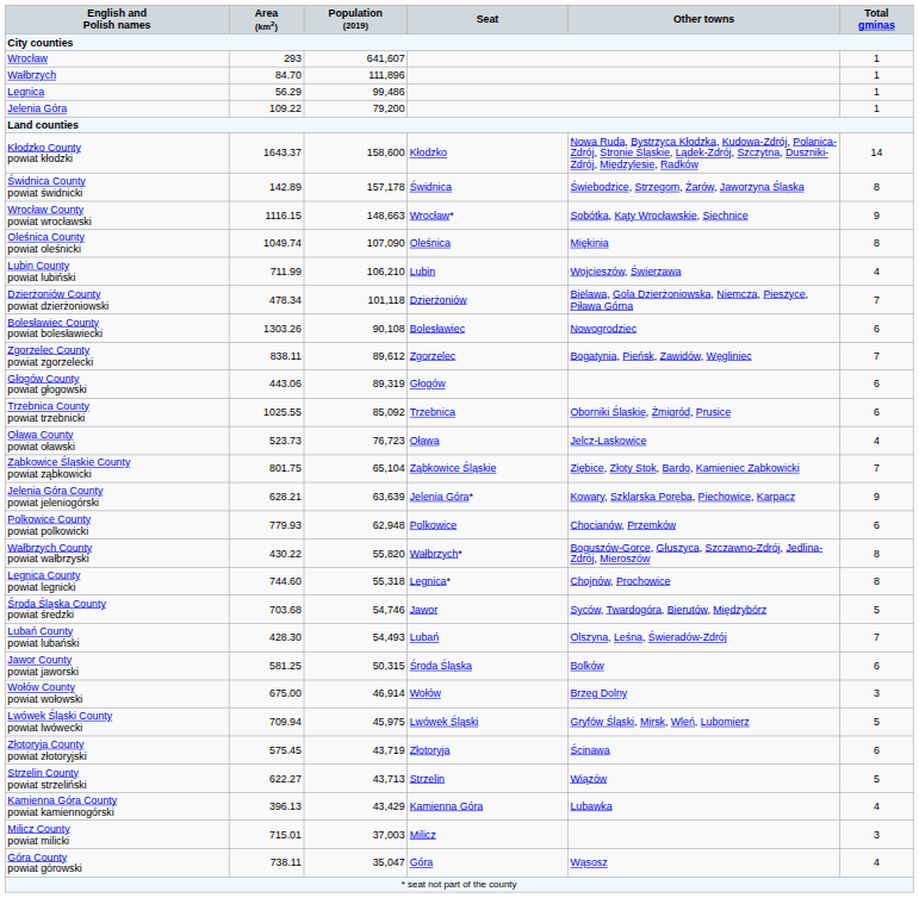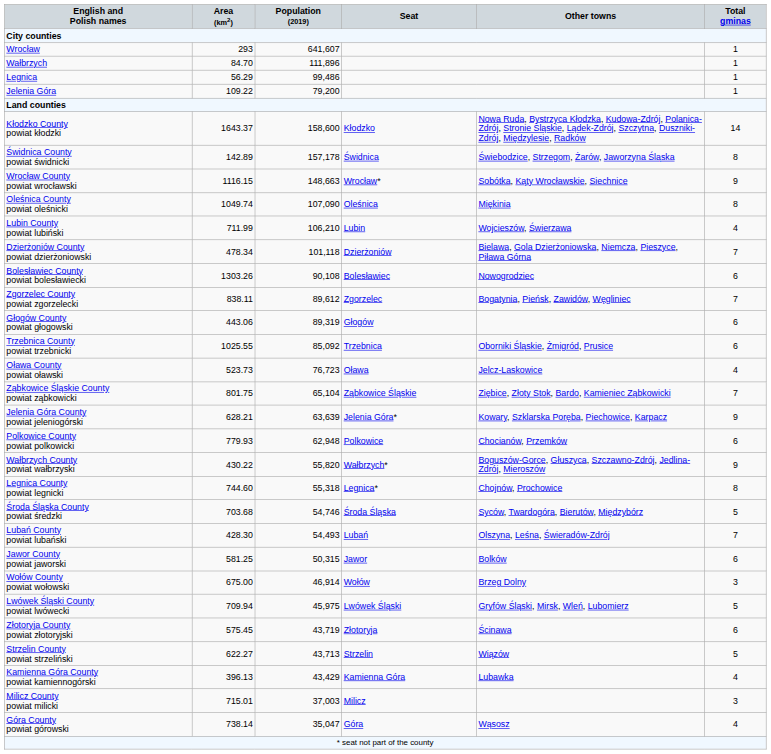Wałbrzych County powiat wałbrzyski | Total gminas: 8 -> 9
Środa Śląska County powiat średzki | Seat: Jawor -> Środa Śląska
Jawor County powiat jaworski | Seat: Środa Śląska -> Jawor
Góra County powiat górowski | Area (km2): 738.11 -> 738.14
